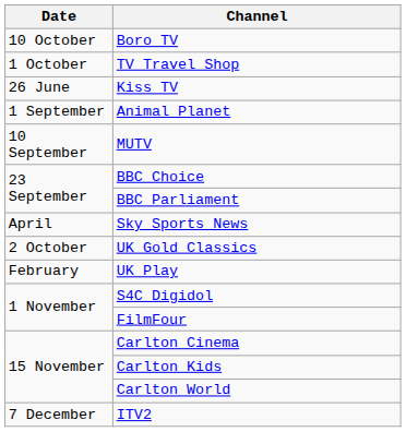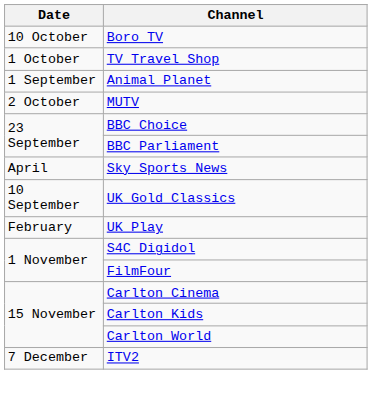- row: 26 June | Kiss TV
MUTV | Date: 10 September -> 2 October
UK Gold Classics | Date: 2 October -> 10 September
